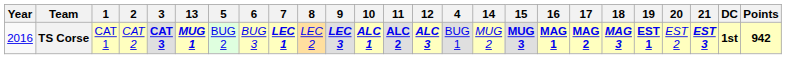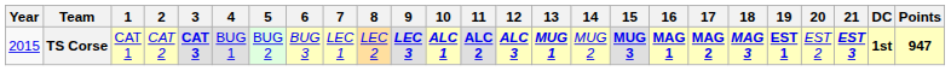columns swapped: 4 <-> 13
TS Corse | Year: 2016 -> 2015
TS Corse | 7: bold -> normal
TS Corse | Points: 942 -> 947
